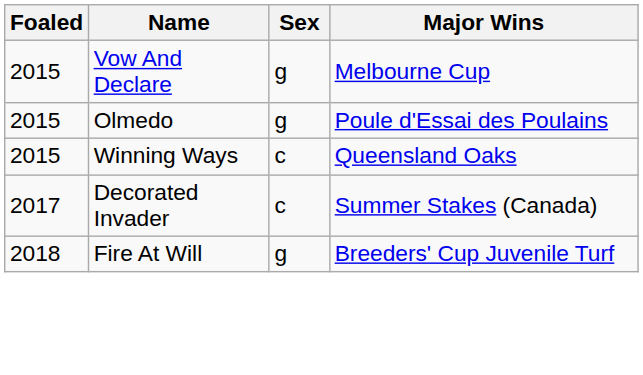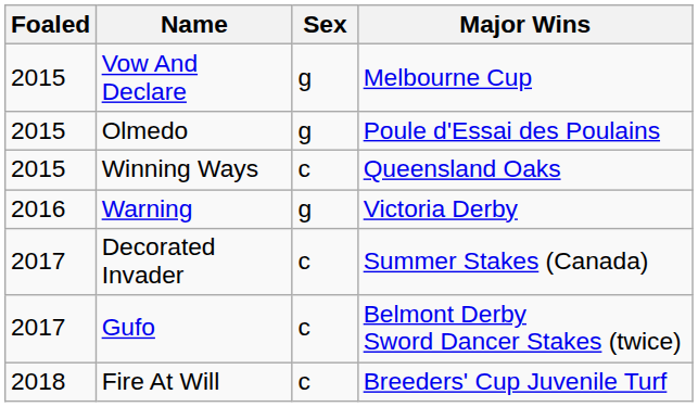+ row: 2016 | Warning | g | Victoria Derby
+ row: 2017 | Gufo | c | Belmont Derby Sword Dancer Stakes (twice)
Fire At Will | Sex: g -> c
